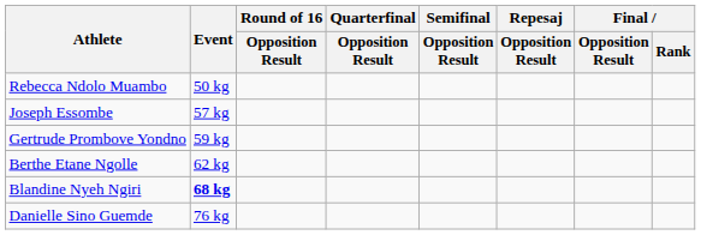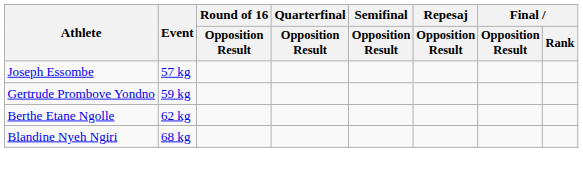- row: Rebecca Ndolo Muambo | 50 kg
Blandine Nyeh Ngiri | Event: bold -> normal
- row: Danielle Sino Guemde | 76 kg
